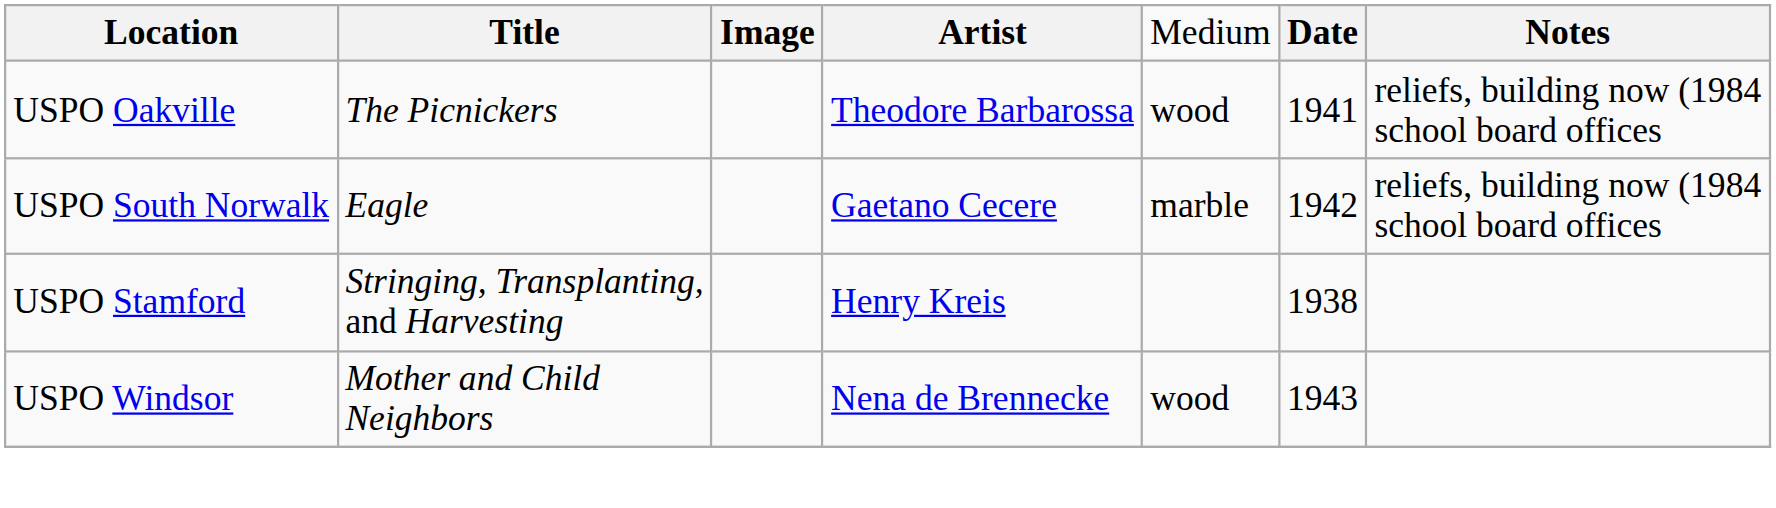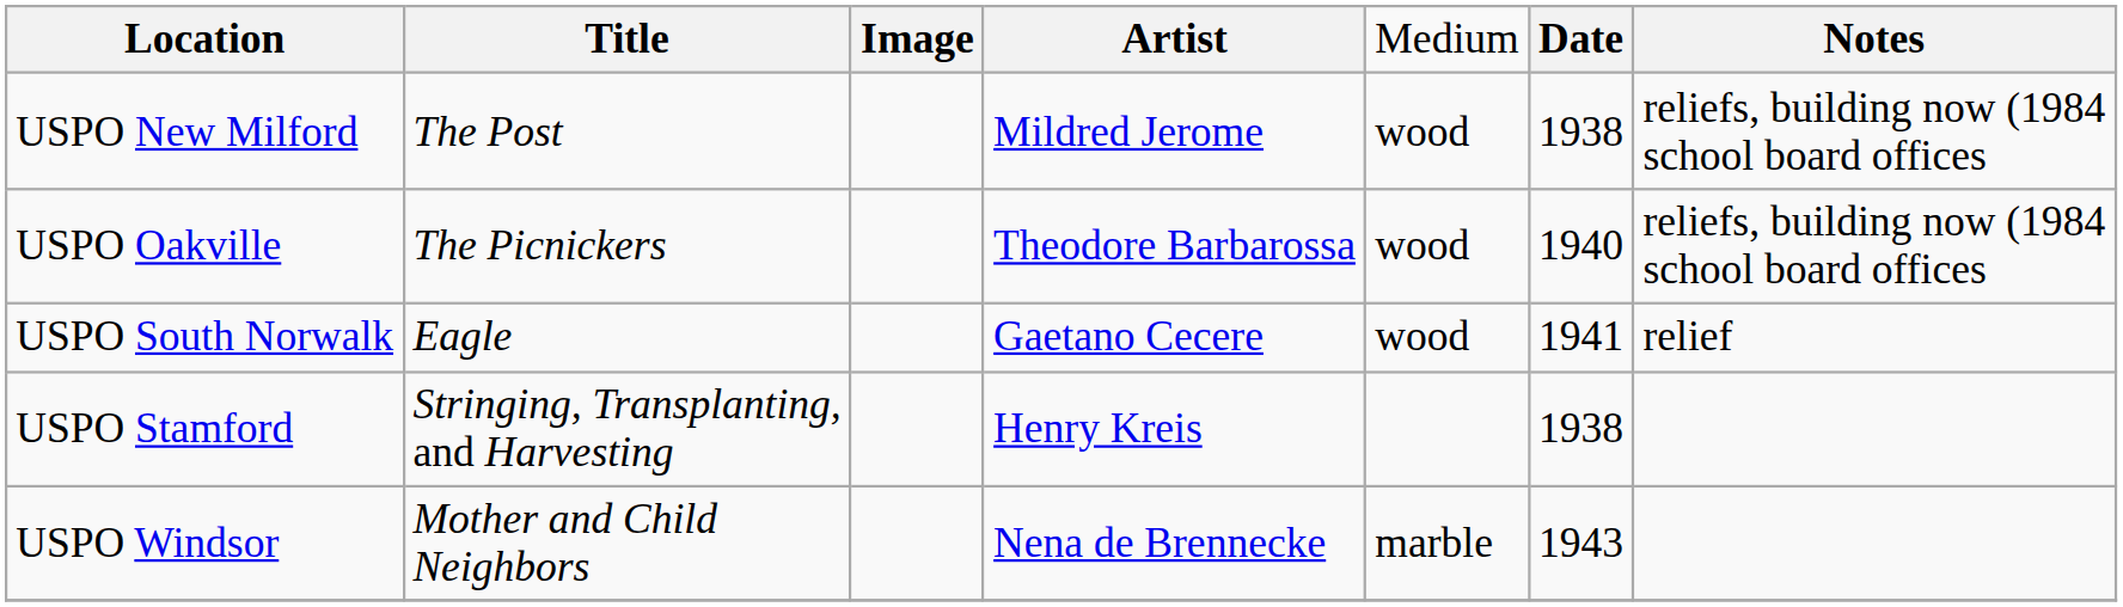+ row: USPO New Milford | The Post | Mildred Jerome | wood | 1938 | reliefs, building now (1984 school board offices
USPO Oakville | column 6: 1941 -> 1940
USPO South Norwalk | column 5: marble -> wood
USPO South Norwalk | column 6: 1942 -> 1941
USPO South Norwalk | column 7: reliefs, building now (1984 school board offices -> relief
USPO Windsor | column 5: wood -> marble
